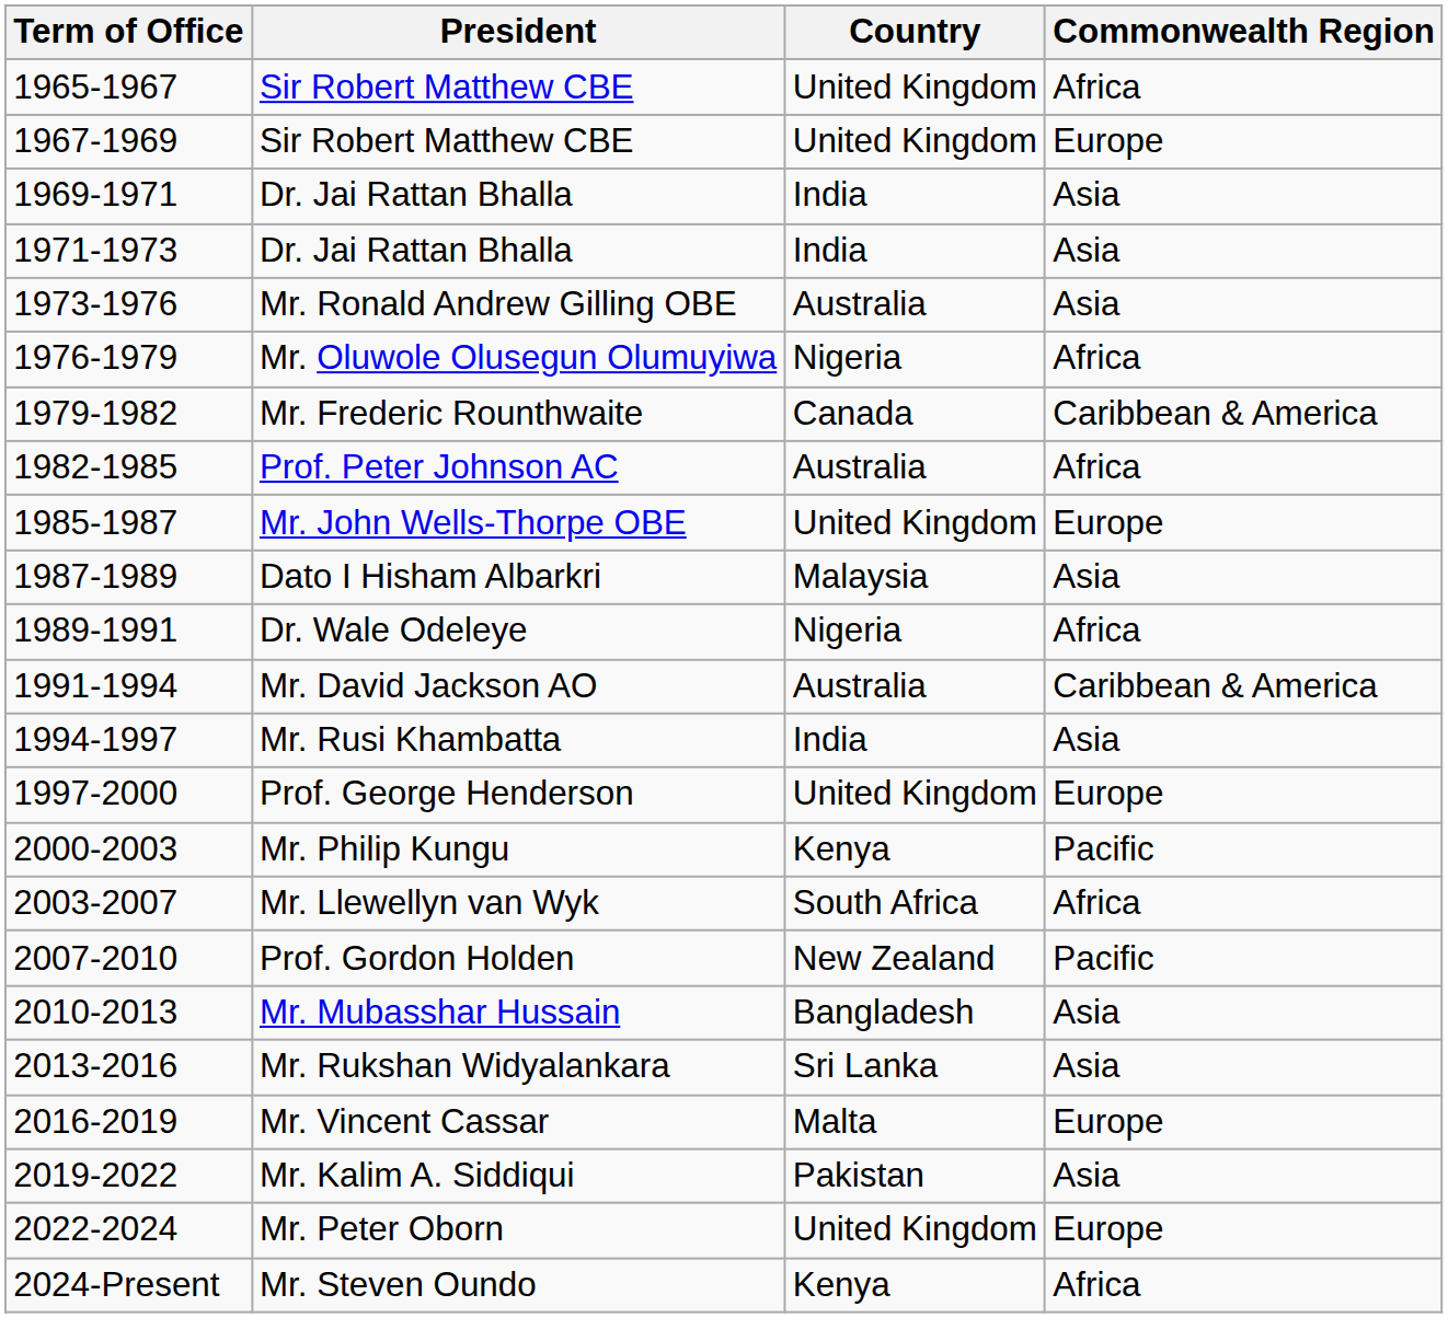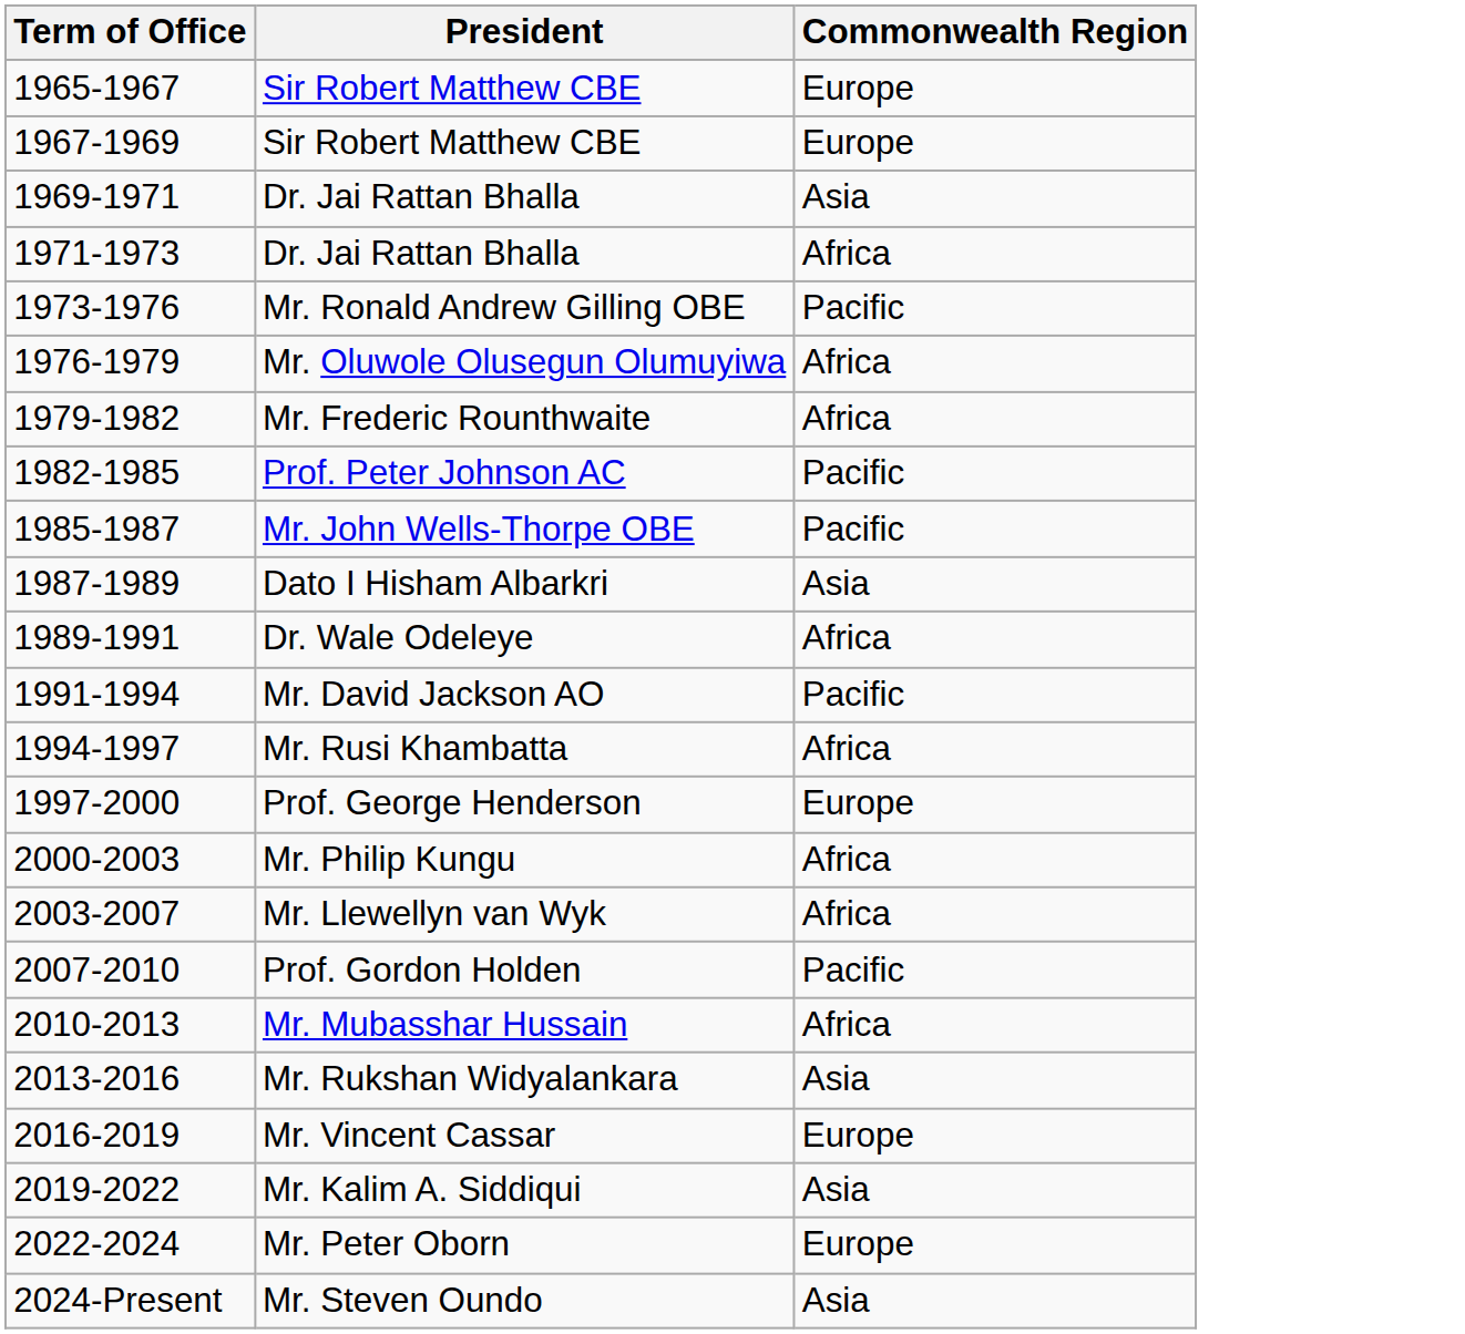- column: Country | United Kingdom | United Kingdom | India | India | Australia | Nigeria | Canada | Australia | United Kingdom | Malaysia | Nigeria | Australia | India | United Kingdom | Kenya | South Africa | New Zealand | Bangladesh | Sri Lanka | Malta | Pakistan | United Kingdom | Kenya
1965-1967 / Sir Robert Matthew CBE | Commonwealth Region: Africa -> Europe
1971-1973 / Dr. Jai Rattan Bhalla | Commonwealth Region: Asia -> Africa
Mr. Ronald Andrew Gilling OBE | Commonwealth Region: Asia -> Pacific
Mr. Frederic Rounthwaite | Commonwealth Region: Caribbean & America -> Africa
Prof. Peter Johnson AC | Commonwealth Region: Africa -> Pacific
Mr. John Wells-Thorpe OBE | Commonwealth Region: Europe -> Pacific
Mr. David Jackson AO | Commonwealth Region: Caribbean & America -> Pacific
Mr. Rusi Khambatta | Commonwealth Region: Asia -> Africa
Mr. Philip Kungu | Commonwealth Region: Pacific -> Africa
Mr. Mubasshar Hussain | Commonwealth Region: Asia -> Africa
Mr. Steven Oundo | Commonwealth Region: Africa -> Asia
